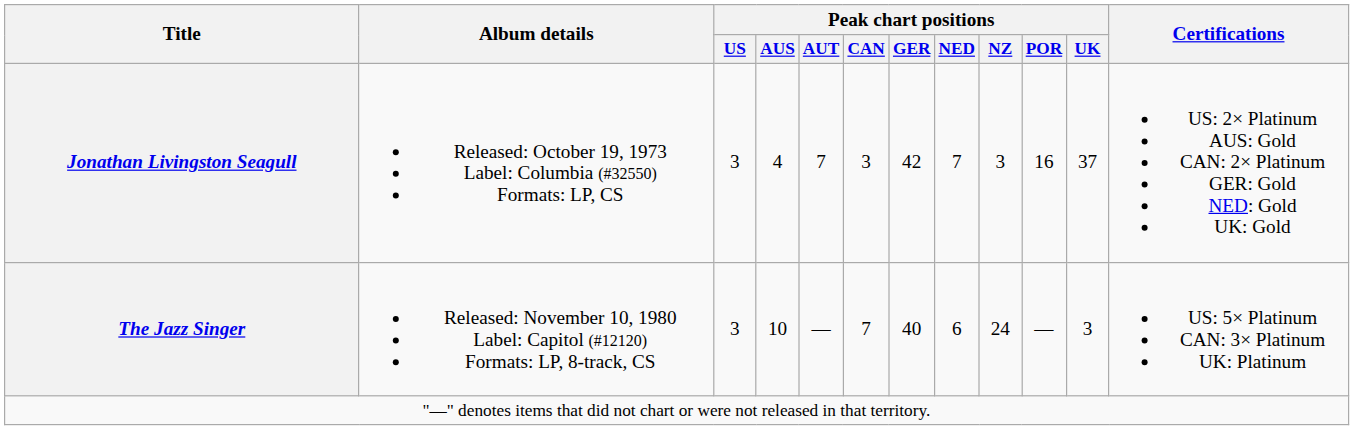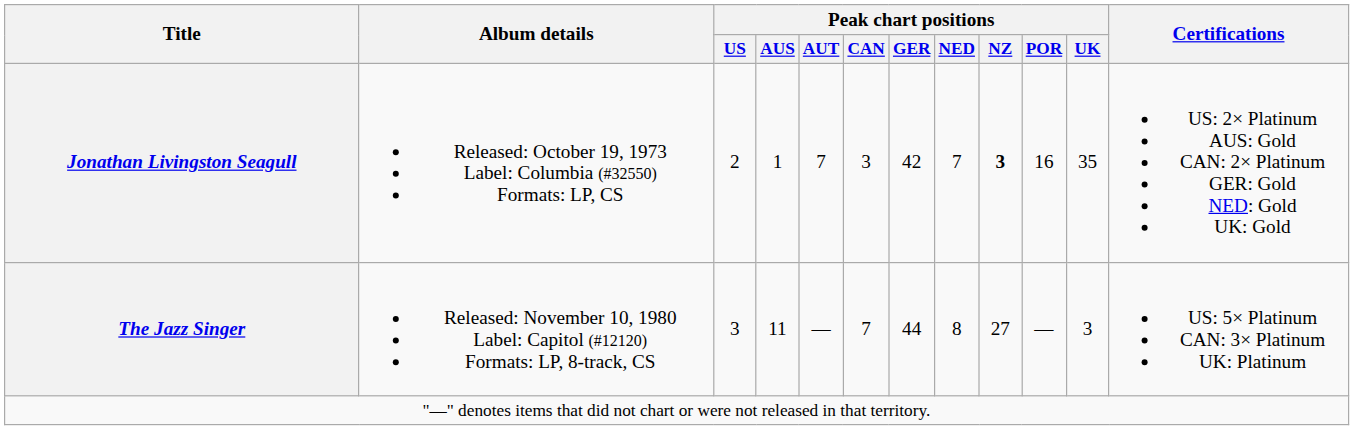Jonathan Livingston Seagull | Peak chart positions / US: 3 -> 2
Jonathan Livingston Seagull | Peak chart positions / AUS: 4 -> 1
Jonathan Livingston Seagull | Peak chart positions / NZ: normal -> bold
Jonathan Livingston Seagull | Peak chart positions / UK: 37 -> 35
The Jazz Singer | Peak chart positions / AUS: 10 -> 11
The Jazz Singer | Peak chart positions / GER: 40 -> 44
The Jazz Singer | Peak chart positions / NED: 6 -> 8
The Jazz Singer | Peak chart positions / NZ: 24 -> 27
